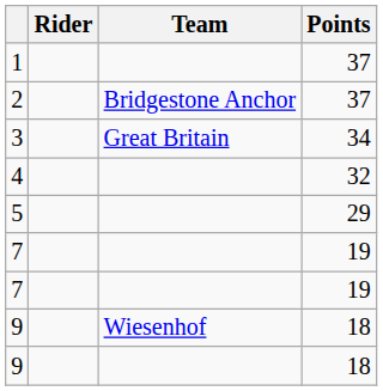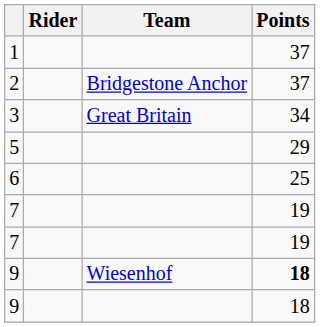- row: 4 | 32
+ row: 6 | 25
9 / Wiesenhof | Points: normal -> bold
